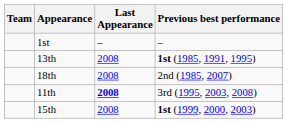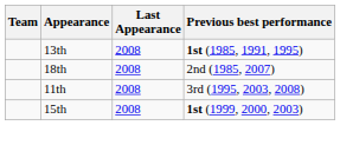- row: 1st | – | –
11th | Last Appearance: bold -> normal
